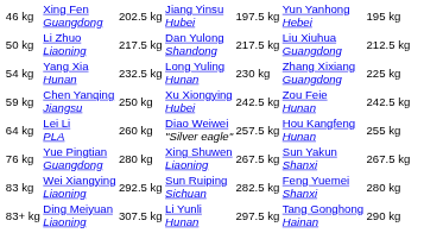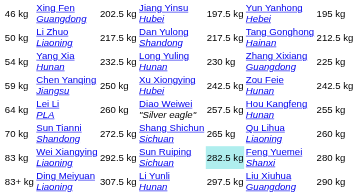50 kg | column 6: Liu Xiuhua Guangdong -> Tang Gonghong Hainan
+ row: 70 kg | Sun Tianni Shandong | 272.5 kg | Shang Shichun Sichuan | 265 kg | Qu Lihua Liaoning | 260 kg
- row: 76 kg | Yue Pingtian Guangdong | 280 kg | Xing Shuwen Liaoning | 267.5 kg | Sun Yakun Shanxi | 267.5 kg
83 kg | column 5: no background -> paleturquoise background
83+ kg | column 6: Tang Gonghong Hainan -> Liu Xiuhua Guangdong
